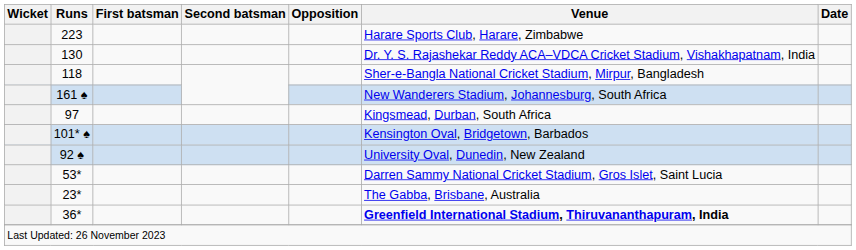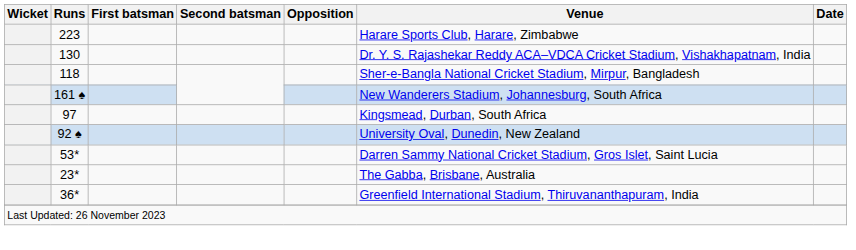- row: 101* ♠ | Kensington Oval, Bridgetown, Barbados
36* | Venue: bold -> normal
